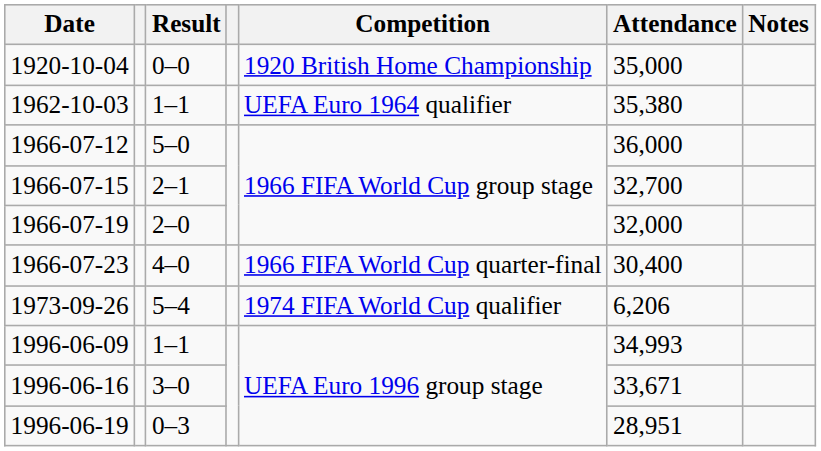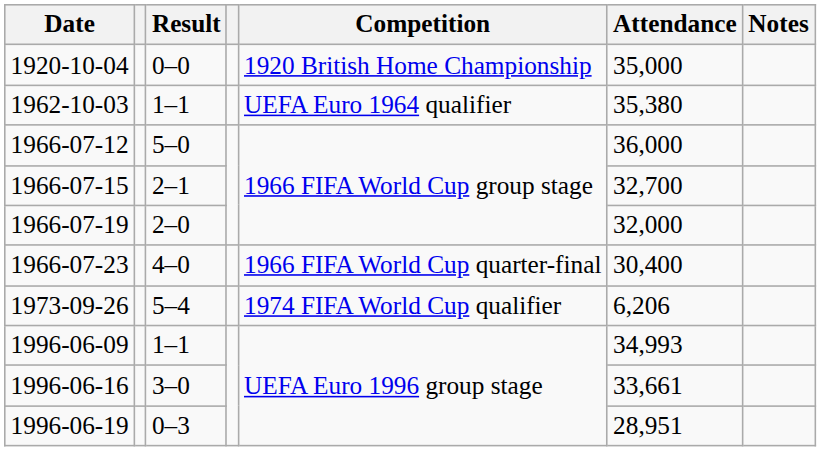1996-06-16 | Attendance: 33,671 -> 33,661
